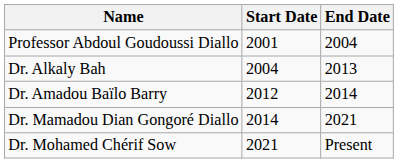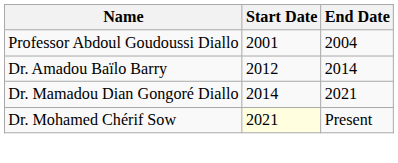- row: Dr. Alkaly Bah | 2004 | 2013
Dr. Mohamed Chérif Sow | Start Date: no background -> lightyellow background
